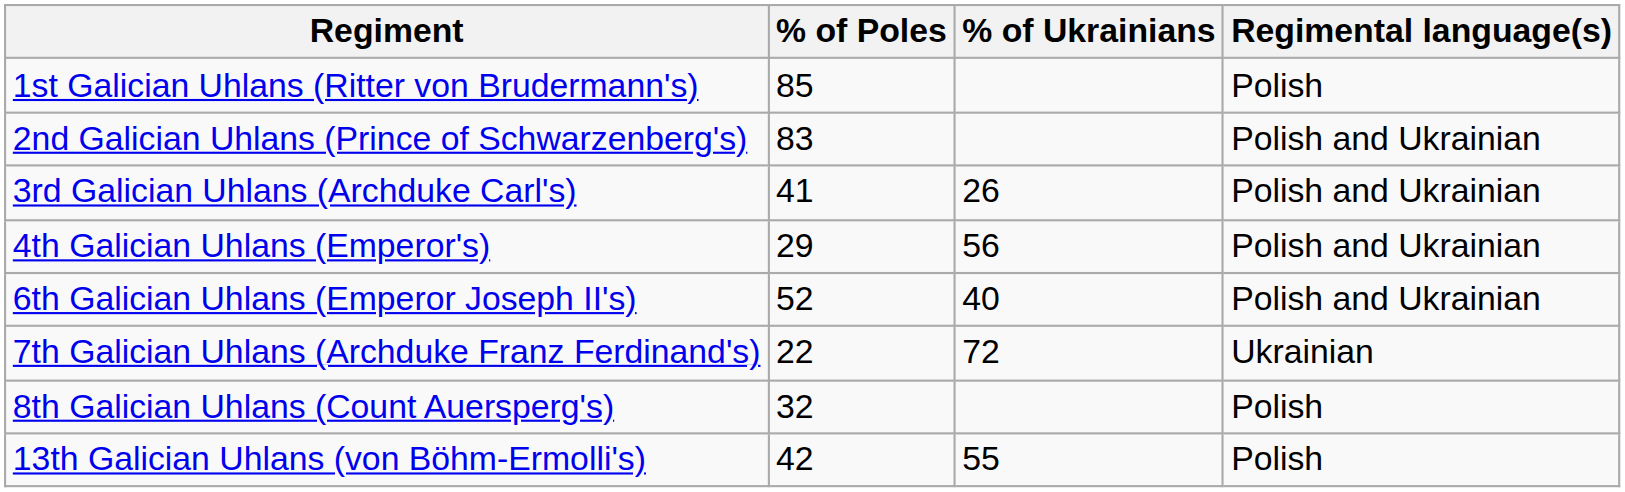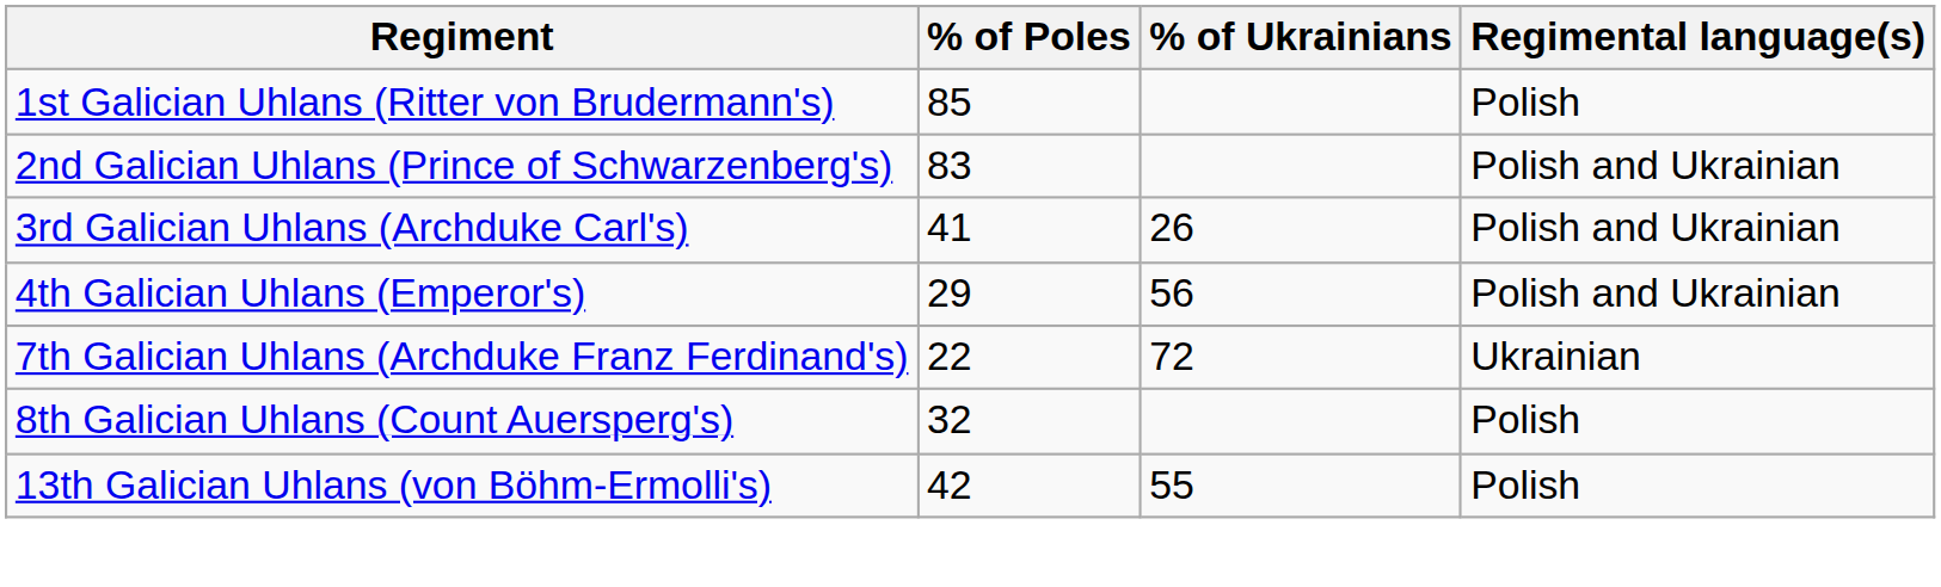- row: 6th Galician Uhlans (Emperor Joseph II's) | 52 | 40 | Polish and Ukrainian
